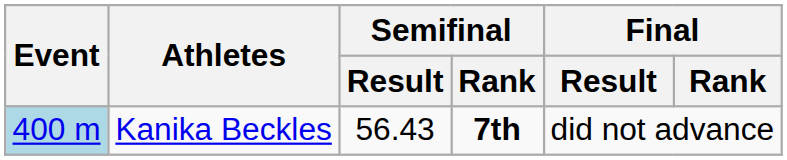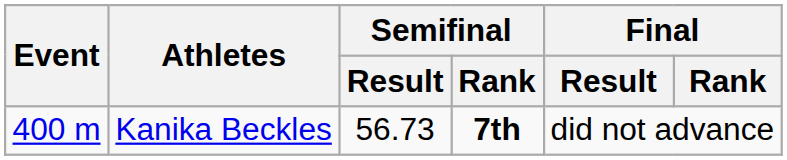Kanika Beckles | Event: lightblue background -> no background
Kanika Beckles | Semifinal / Result: 56.43 -> 56.73
